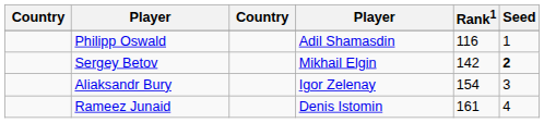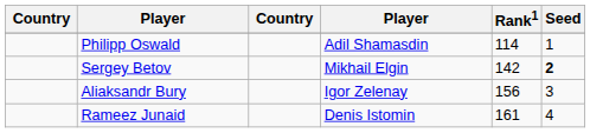Philipp Oswald | Rank1: 116 -> 114
Aliaksandr Bury | Rank1: 154 -> 156
